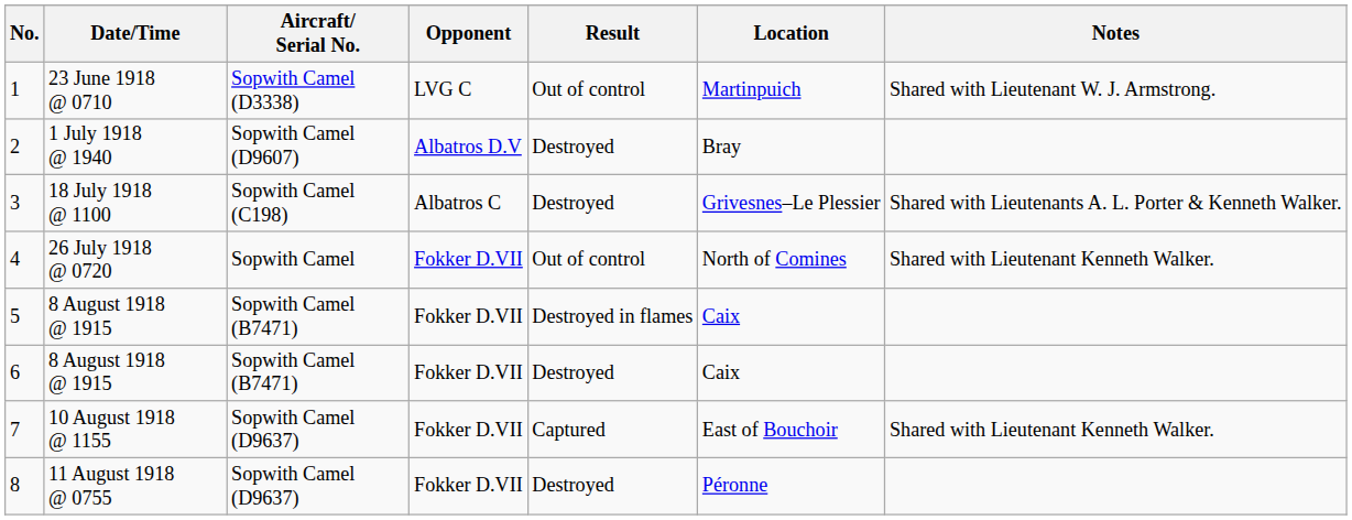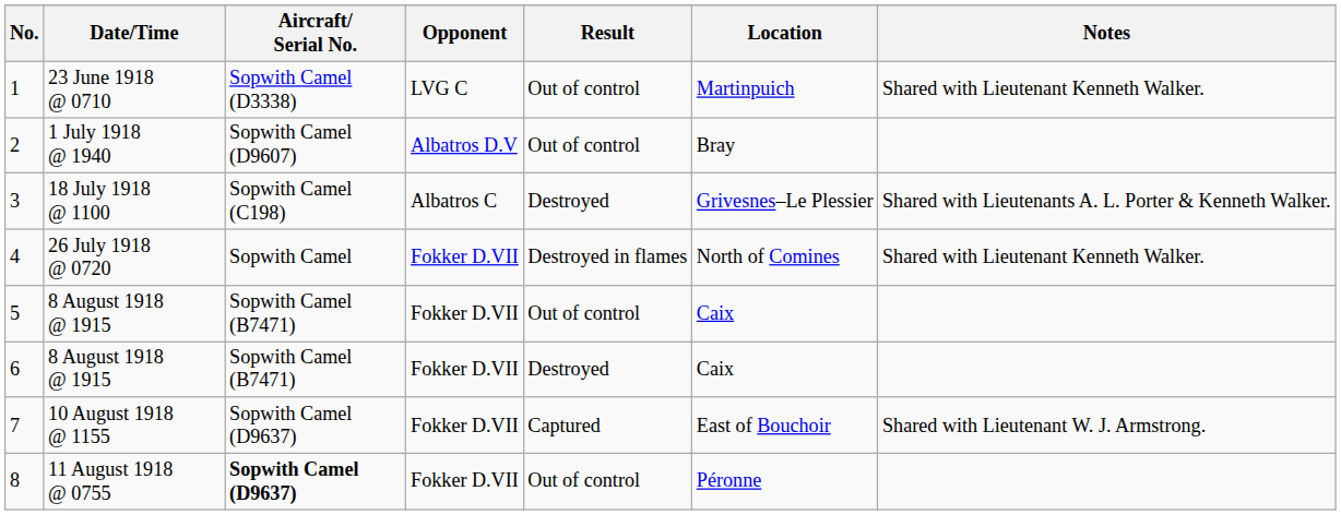1 | Notes: Shared with Lieutenant W. J. Armstrong. -> Shared with Lieutenant Kenneth Walker.
2 | Result: Destroyed -> Out of control
4 | Result: Out of control -> Destroyed in flames
5 | Result: Destroyed in flames -> Out of control
7 | Notes: Shared with Lieutenant Kenneth Walker. -> Shared with Lieutenant W. J. Armstrong.
8 | Aircraft/ Serial No.: normal -> bold
8 | Result: Destroyed -> Out of control
